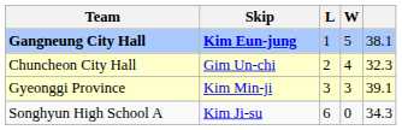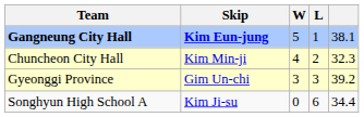columns swapped: W <-> L
Chuncheon City Hall | Skip: Gim Un-chi -> Kim Min-ji
Gyeonggi Province | Skip: Kim Min-ji -> Gim Un-chi
Gyeonggi Province | column 5: 39.1 -> 39.2
Songhyun High School A | column 5: 34.3 -> 34.4
